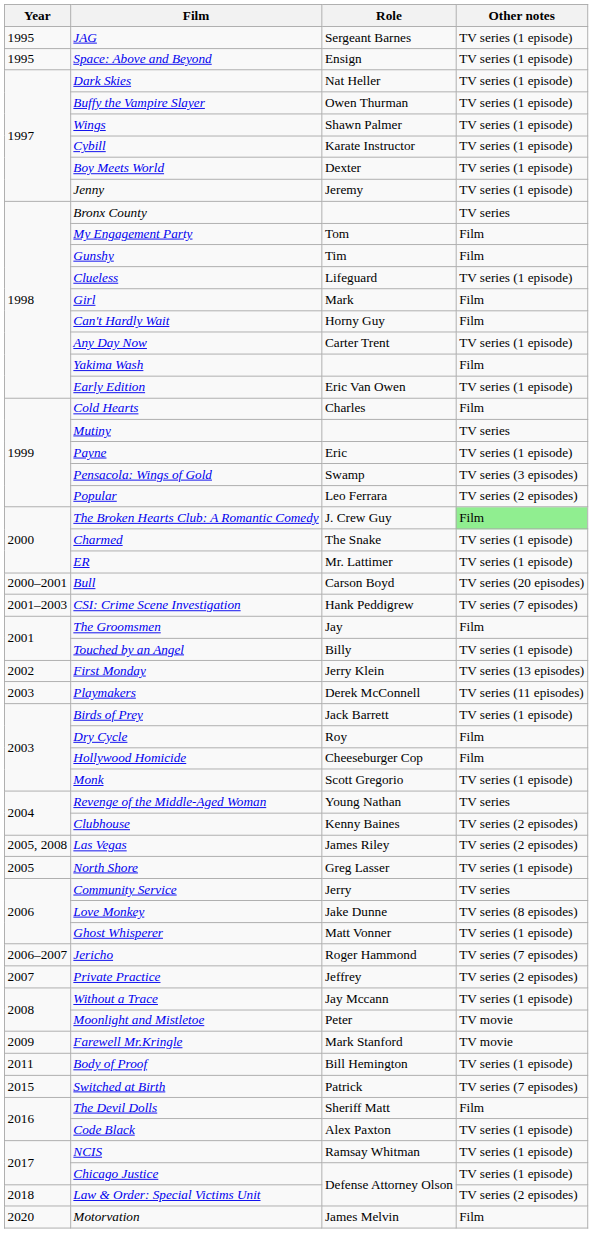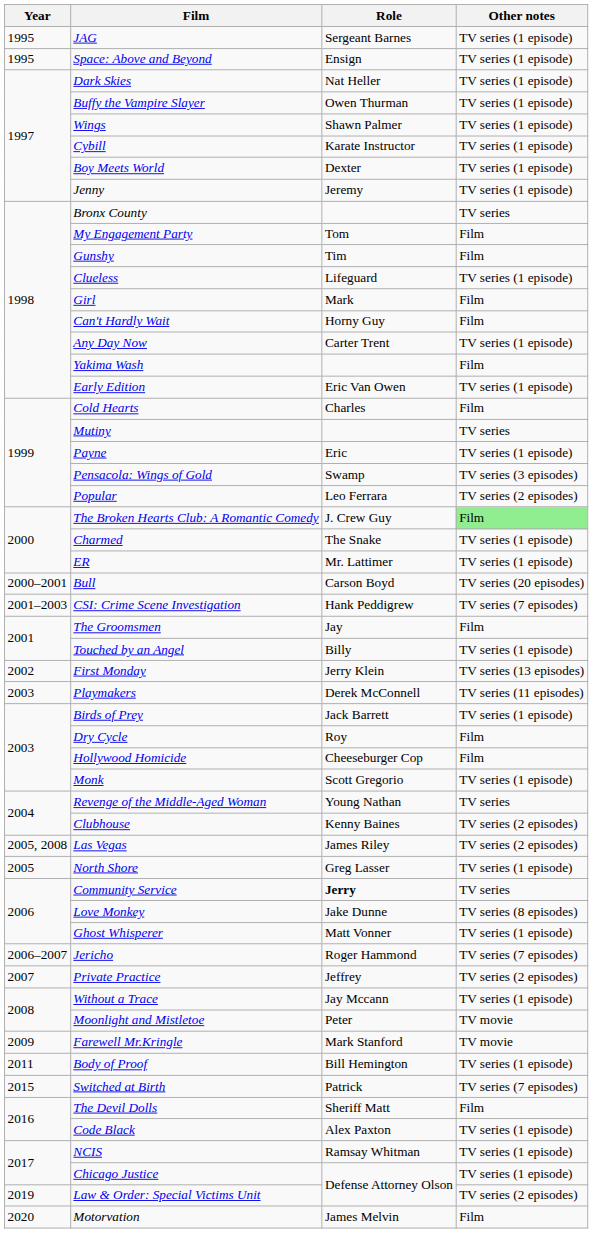Community Service | Role: normal -> bold
Law & Order: Special Victims Unit | Year: 2018 -> 2019
